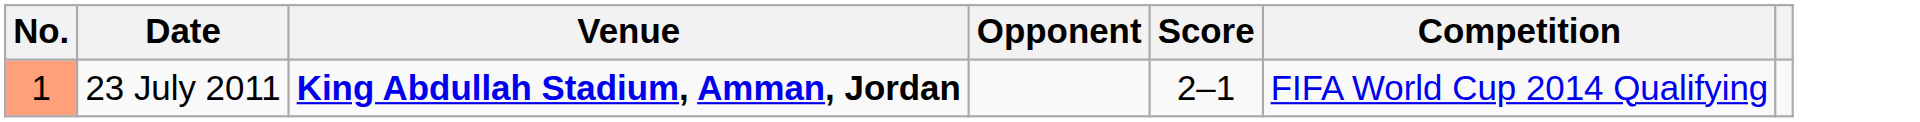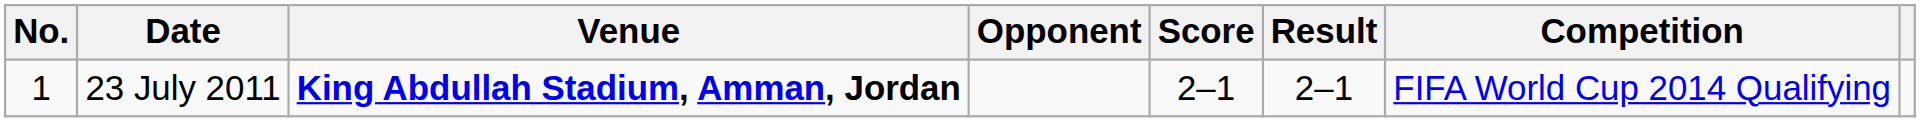+ column: Result | 2–1
23 July 2011 | No.: lightsalmon background -> no background
